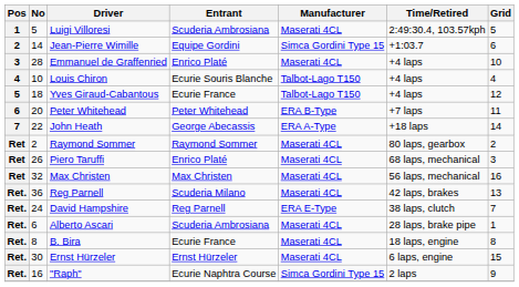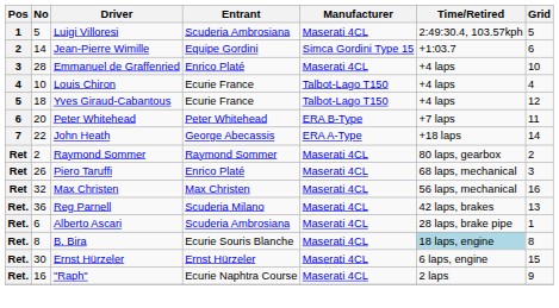Louis Chiron | Entrant: Ecurie Souris Blanche -> Ecurie France
- row: Ret. | 24 | David Hampshire | Reg Parnell | ERA E-Type | 38 laps, clutch | 7
B. Bira | Entrant: Ecurie France -> Ecurie Souris Blanche
B. Bira | Time/Retired: no background -> lightblue background
"Raph" | Manufacturer: Simca Gordini Type 15 -> Maserati 4CL
